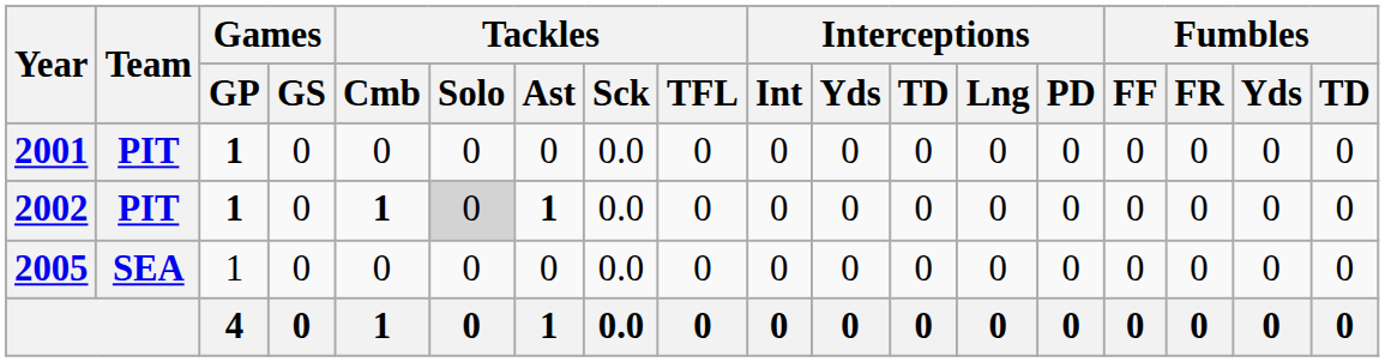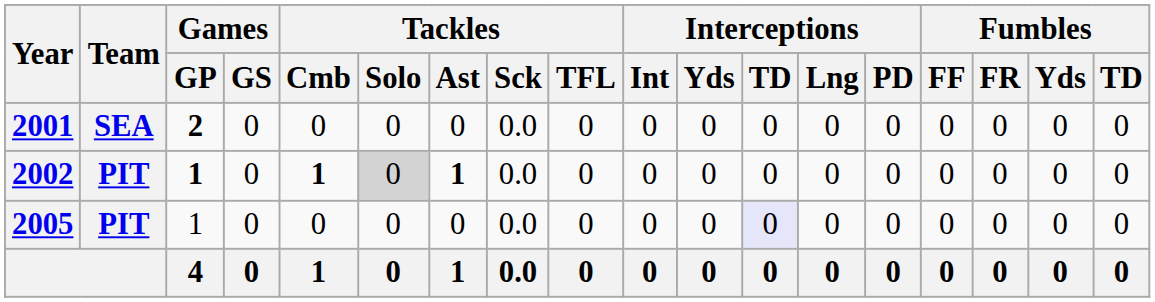2001 | Team: PIT -> SEA
2001 | Games / GP: 1 -> 2
2005 | Team: SEA -> PIT
2005 | Interceptions / TD: no background -> lavender background
